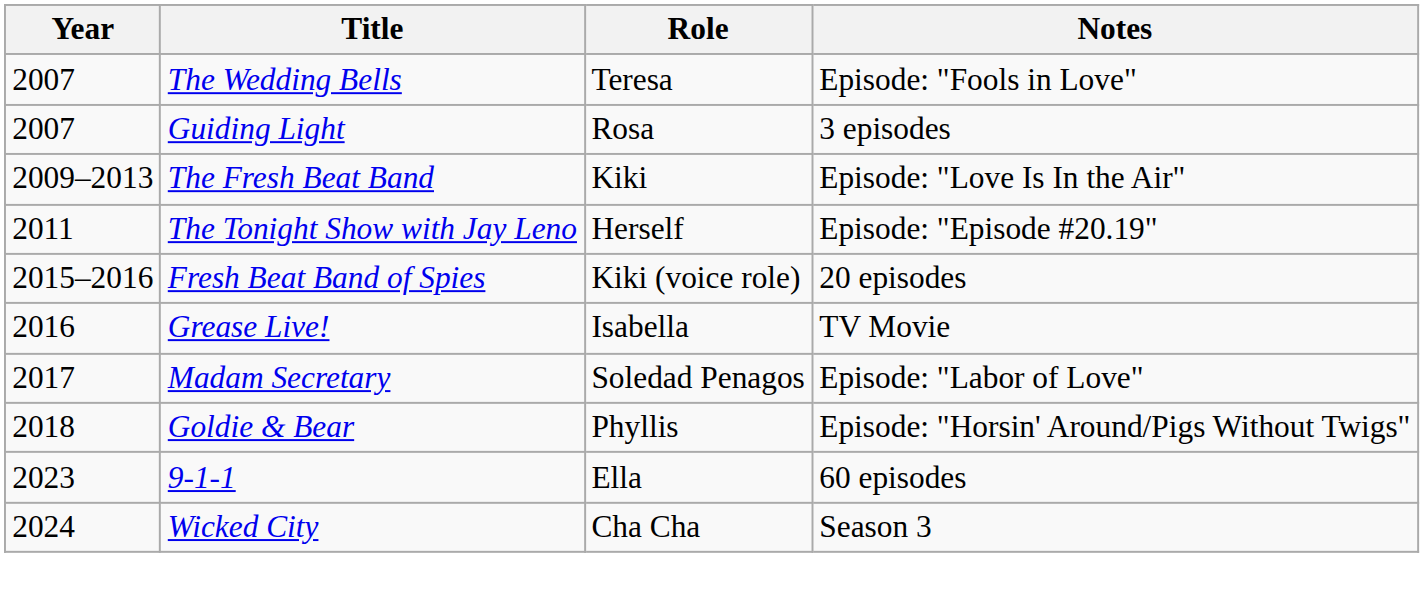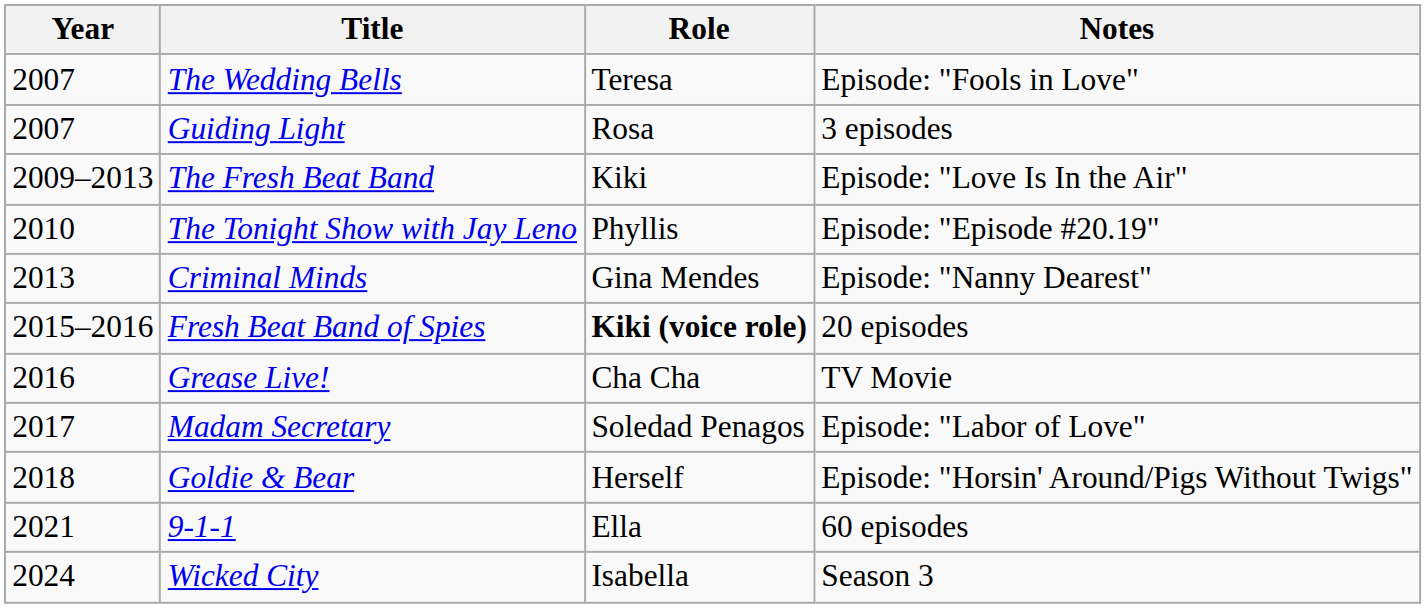The Tonight Show with Jay Leno | Year: 2011 -> 2010
The Tonight Show with Jay Leno | Role: Herself -> Phyllis
+ row: 2013 | Criminal Minds | Gina Mendes | Episode: "Nanny Dearest"
Fresh Beat Band of Spies | Role: normal -> bold
Grease Live! | Role: Isabella -> Cha Cha
Goldie & Bear | Role: Phyllis -> Herself
9-1-1 | Year: 2023 -> 2021
Wicked City | Role: Cha Cha -> Isabella
